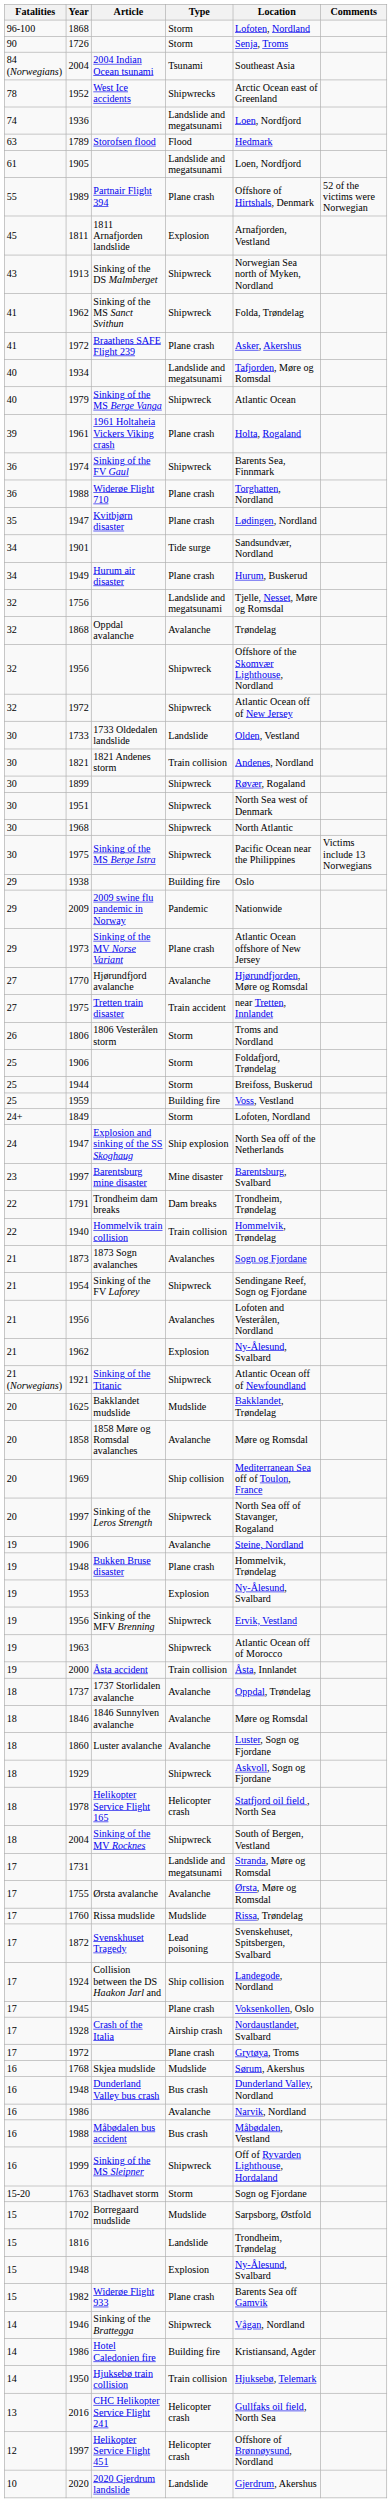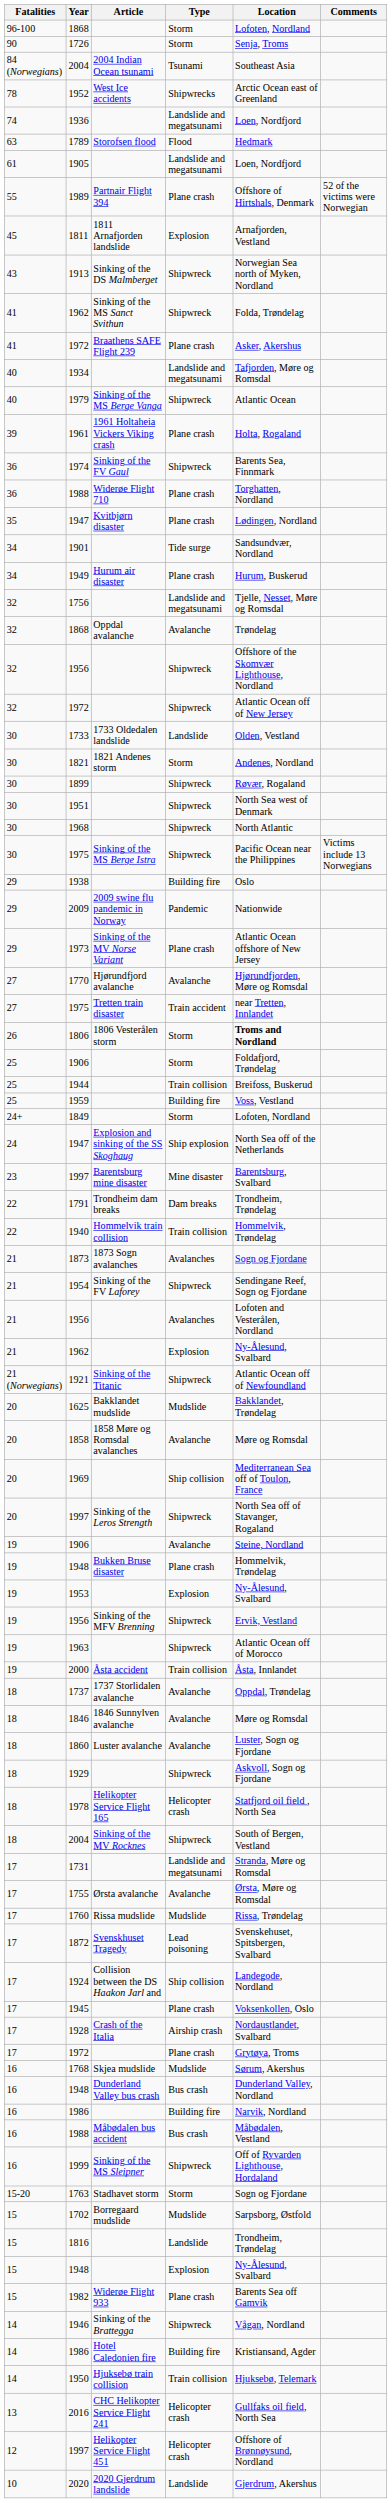1821 | Type: Train collision -> Storm
1806 | Location: normal -> bold
1944 | Type: Storm -> Train collision
16 / 1986 | Type: Avalanche -> Building fire
